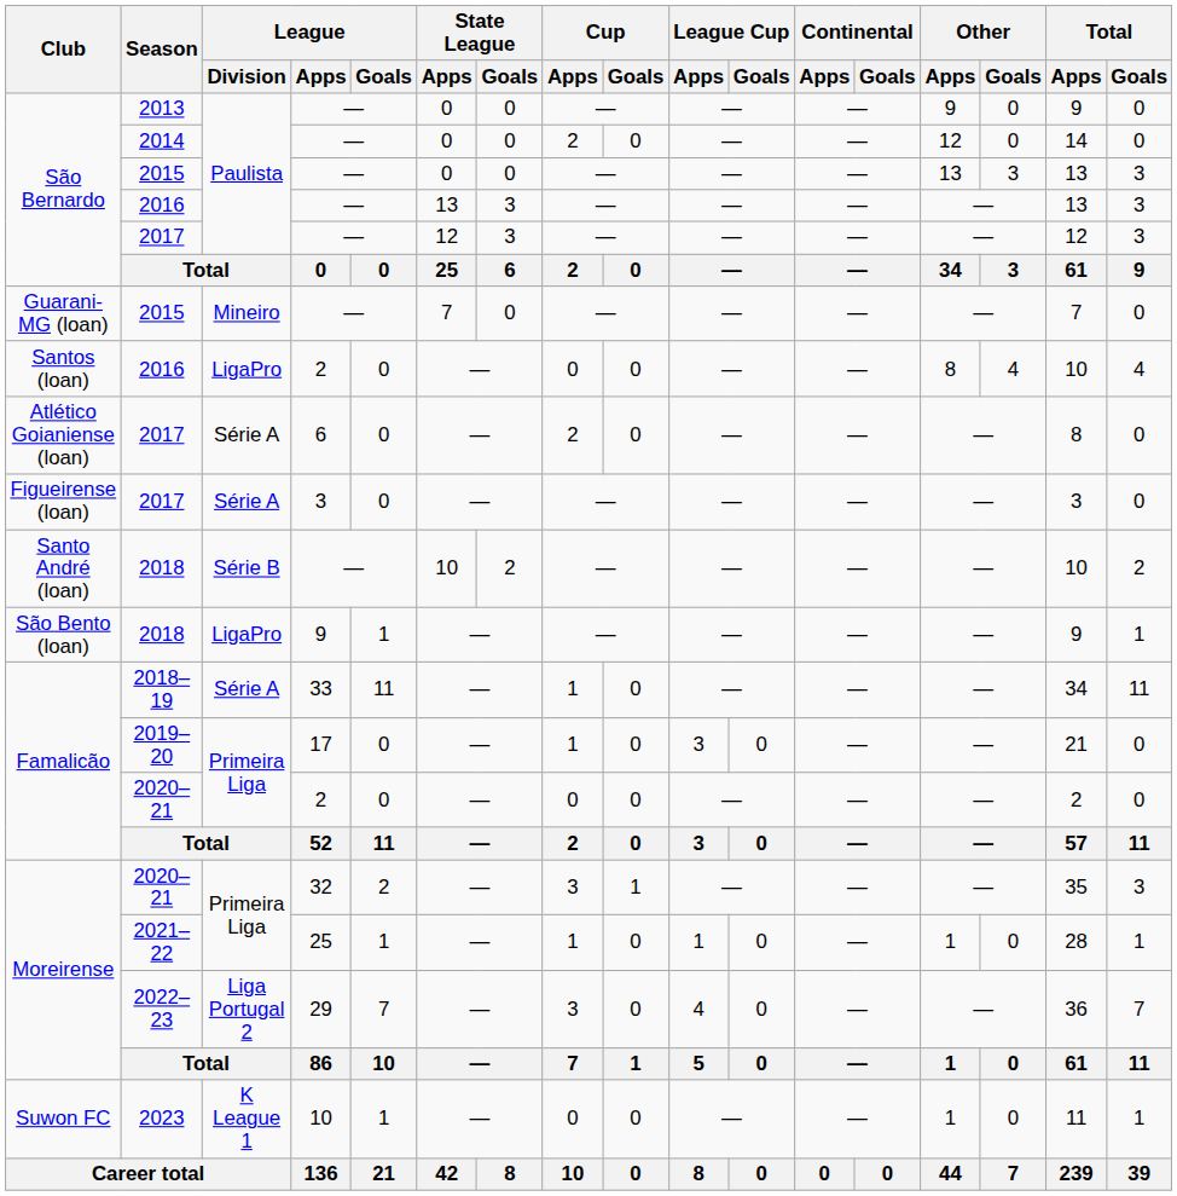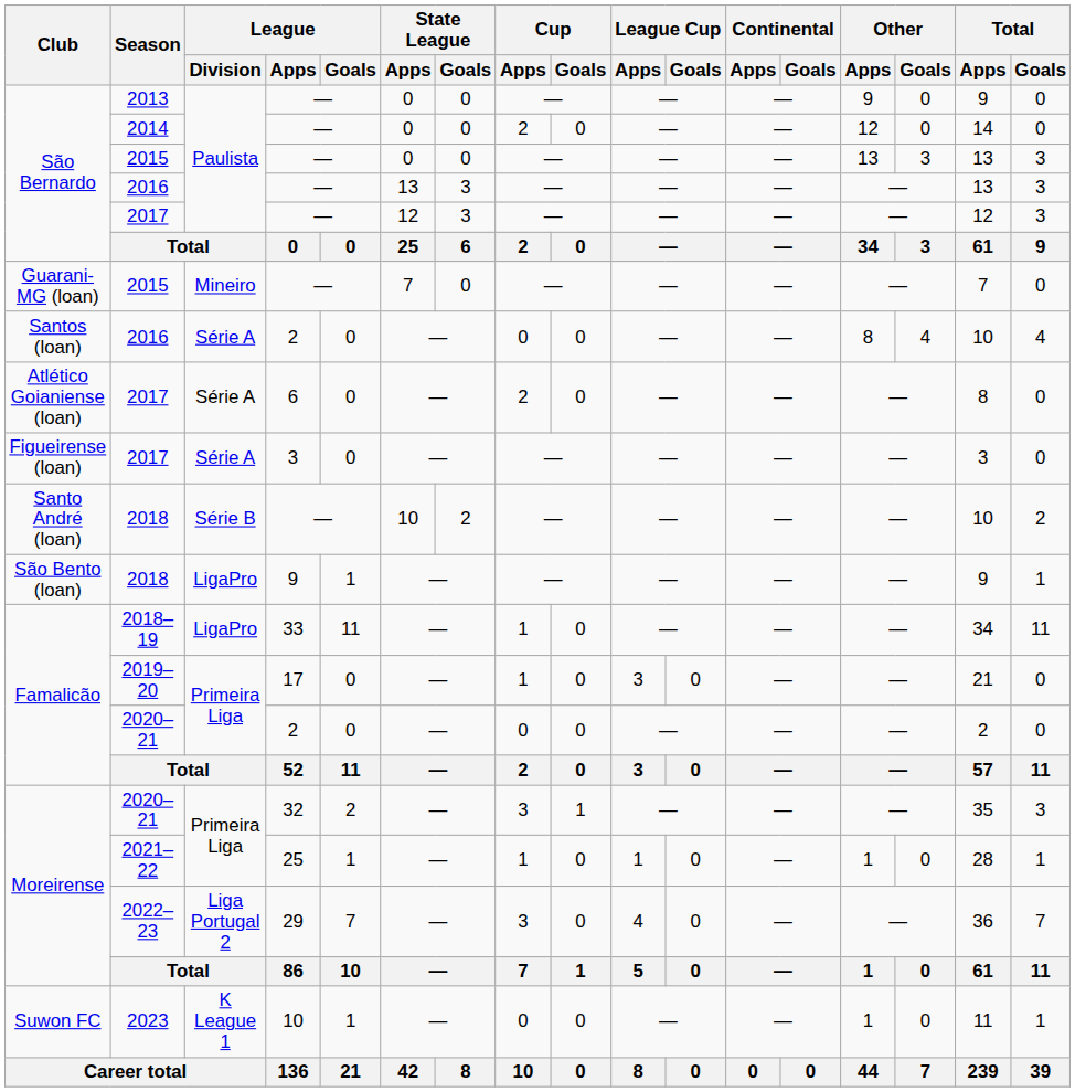Santos (loan) / 2016 | League / Division: LigaPro -> Série A
2018–19 | League / Division: Série A -> LigaPro
